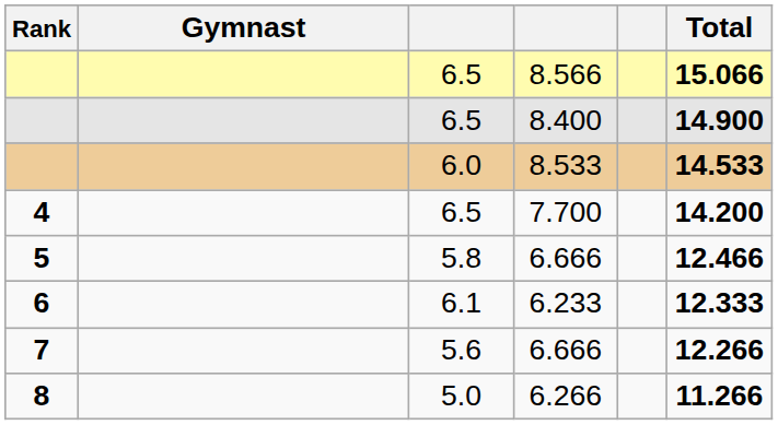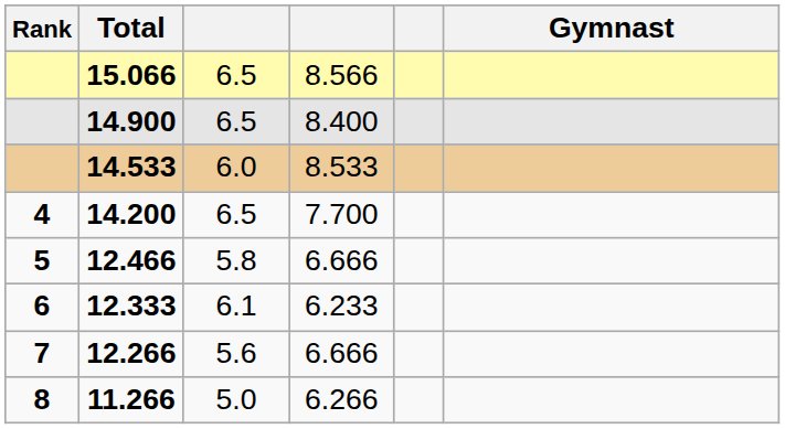columns swapped: Gymnast <-> Total
